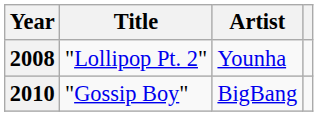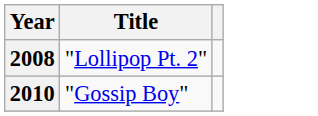- column: Artist | Younha | BigBang
